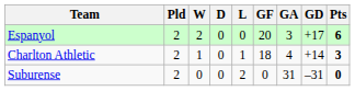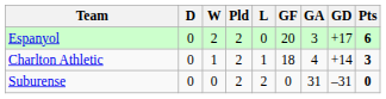columns swapped: Pld <-> D
